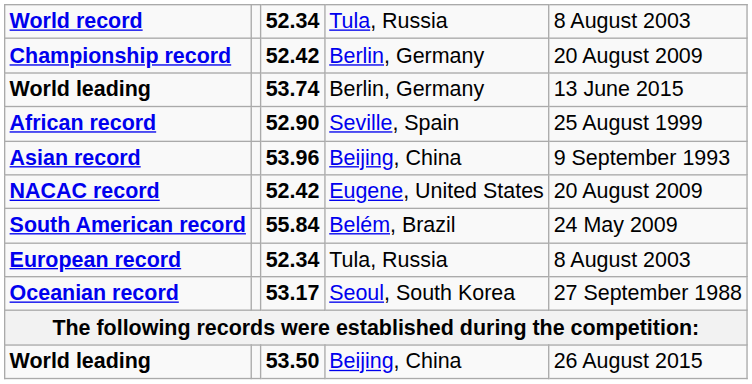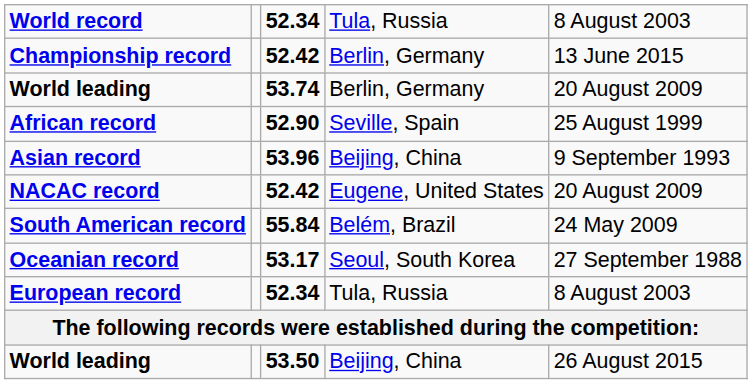Championship record | column 5: 20 August 2009 -> 13 June 2015
World leading / 53.74 | column 5: 13 June 2015 -> 20 August 2009
rows swapped: European record <-> Oceanian record
